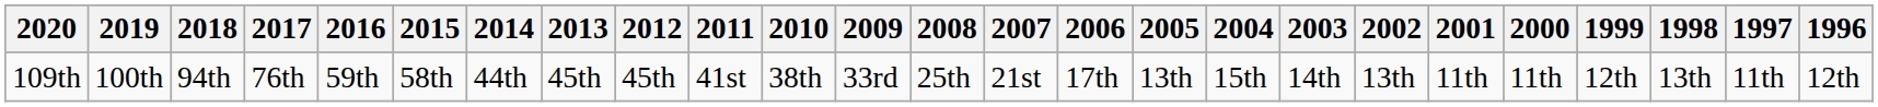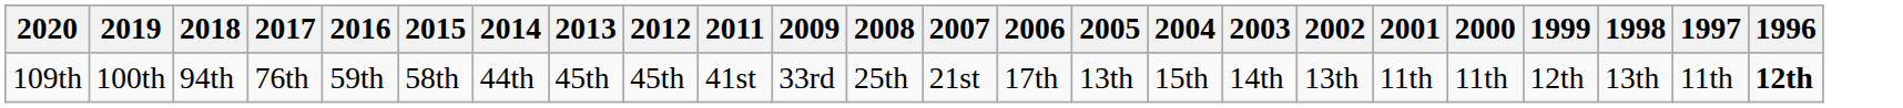- column: 2010 | 38th
109th | 1996: normal -> bold
